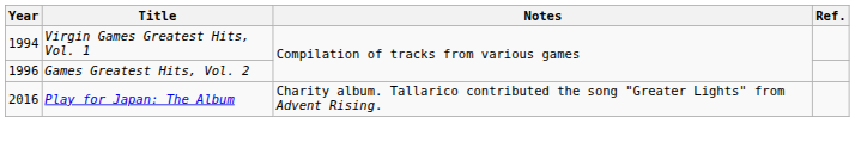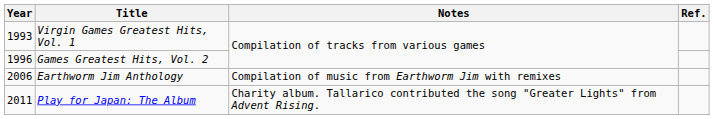Virgin Games Greatest Hits, Vol. 1 | Year: 1994 -> 1993
+ row: 2006 | Earthworm Jim Anthology | Compilation of music from Earthworm Jim with remixes
Play for Japan: The Album | Year: 2016 -> 2011
